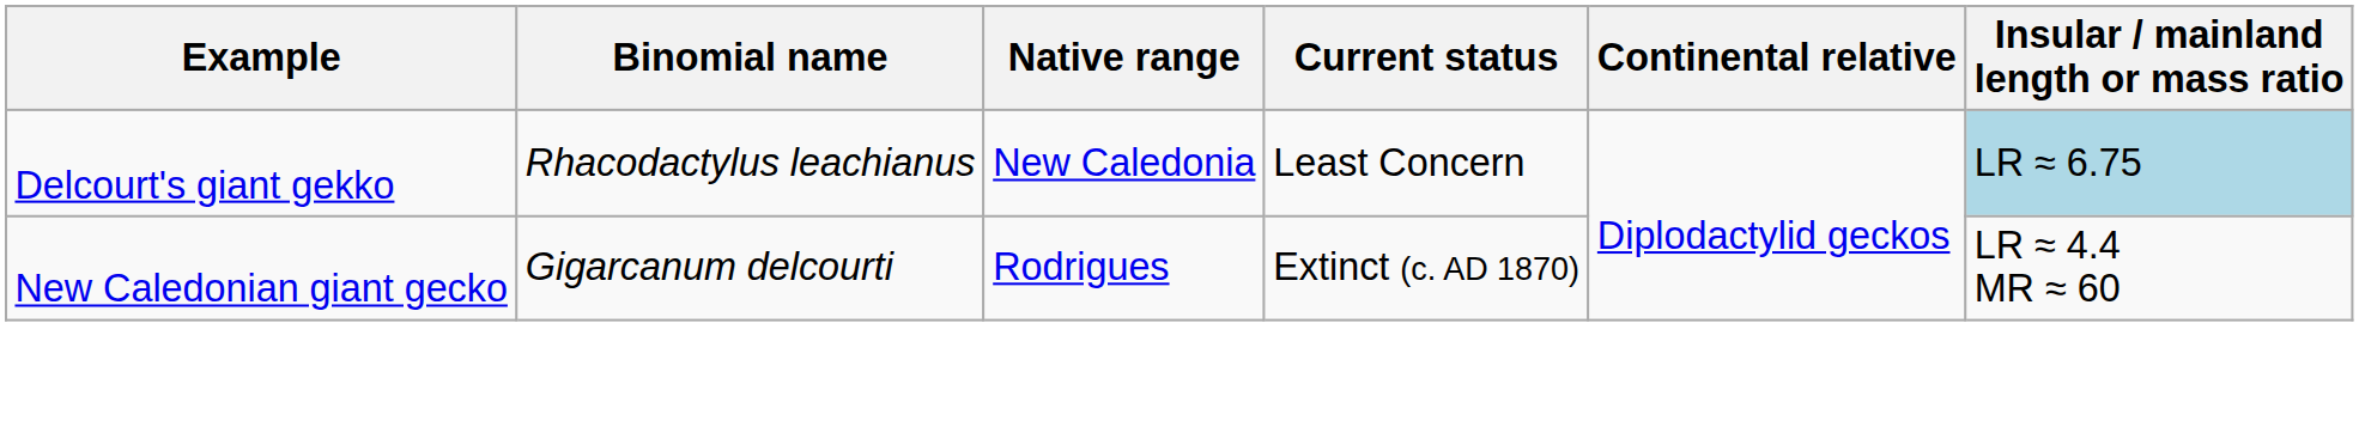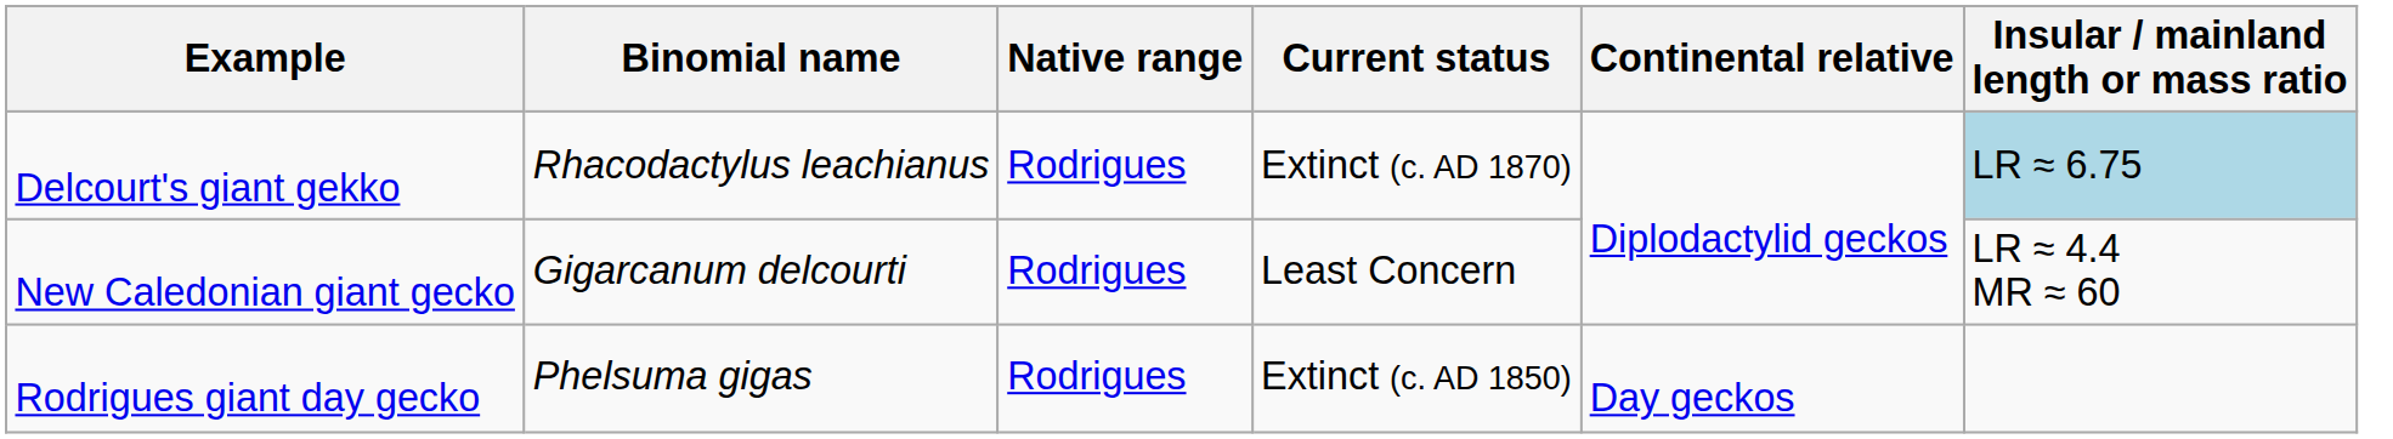Delcourt's giant gekko | Native range: New Caledonia -> Rodrigues
Delcourt's giant gekko | Current status: Least Concern -> Extinct (c. AD 1870)
New Caledonian giant gecko | Current status: Extinct (c. AD 1870) -> Least Concern
+ row: Rodrigues giant day gecko | Phelsuma gigas | Rodrigues | Extinct (c. AD 1850) | Day geckos
